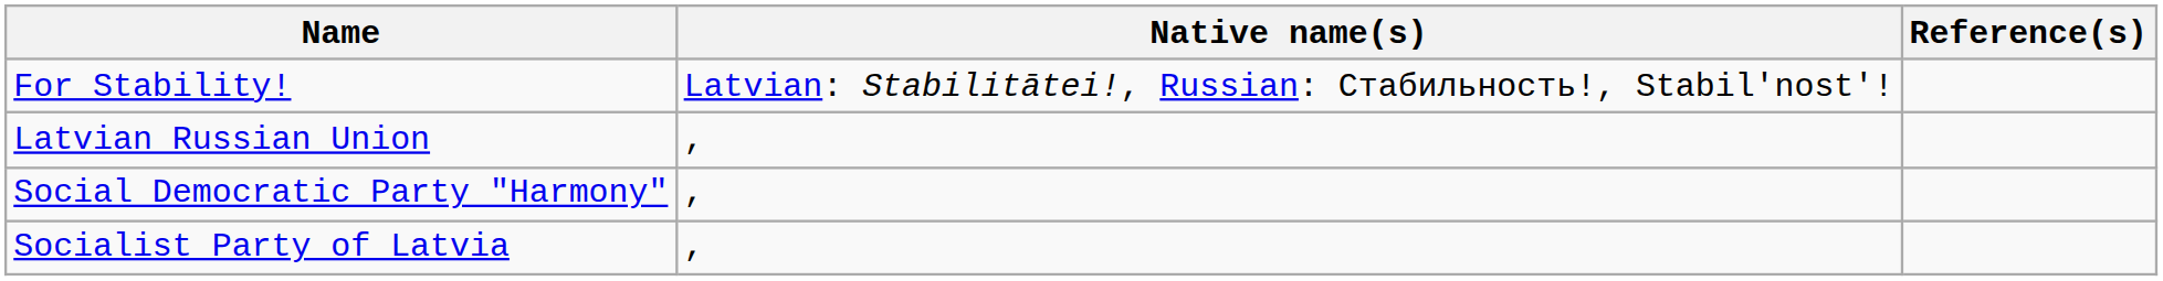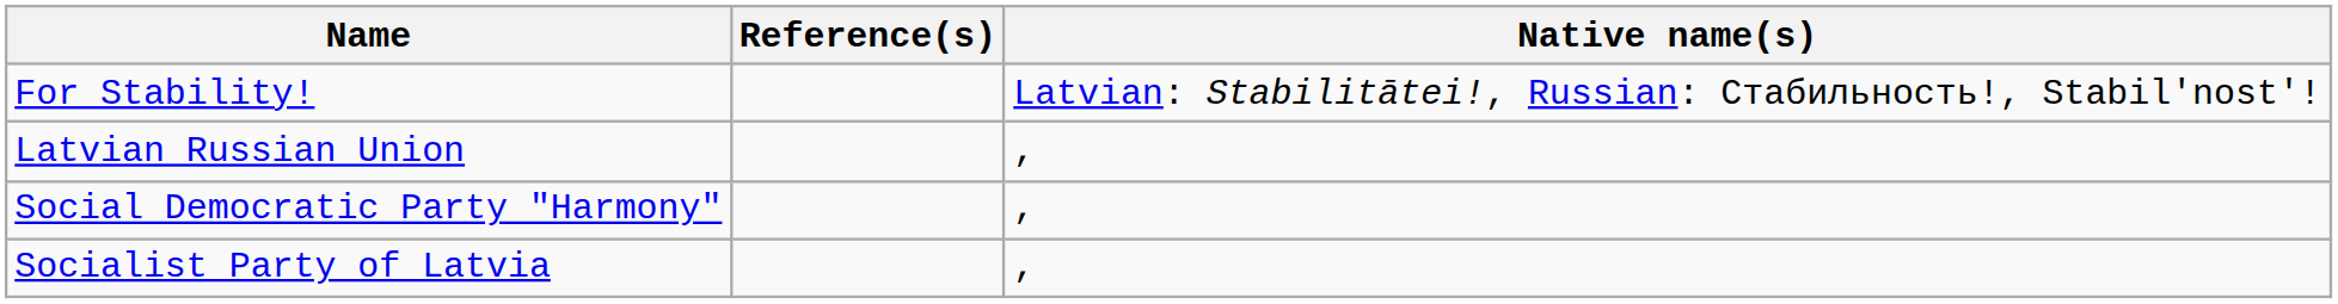columns swapped: Native name(s) <-> Reference(s)
